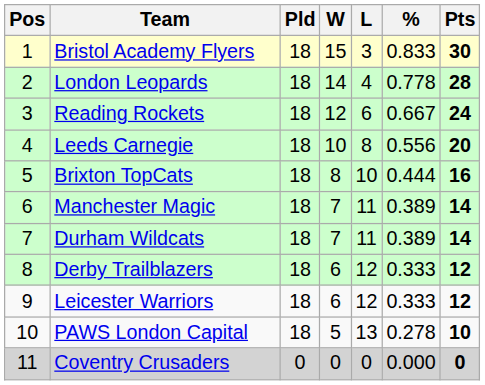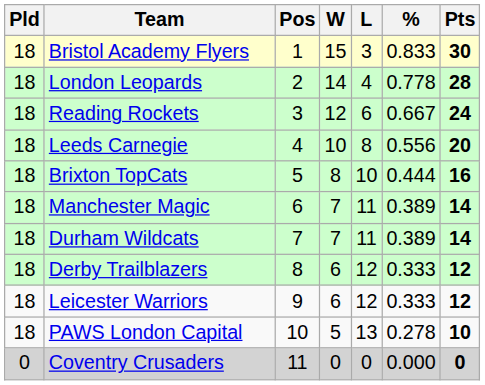columns swapped: Pos <-> Pld
